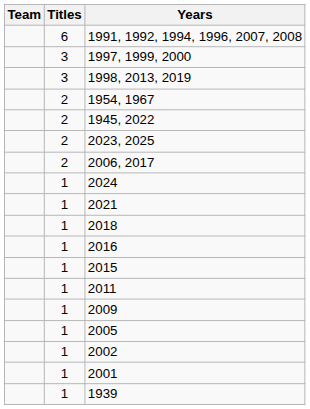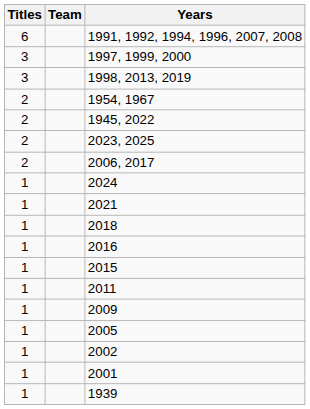columns swapped: Team <-> Titles
